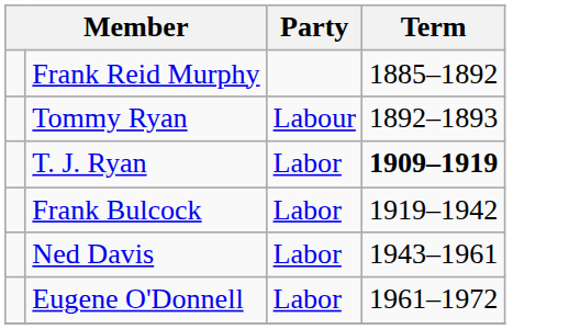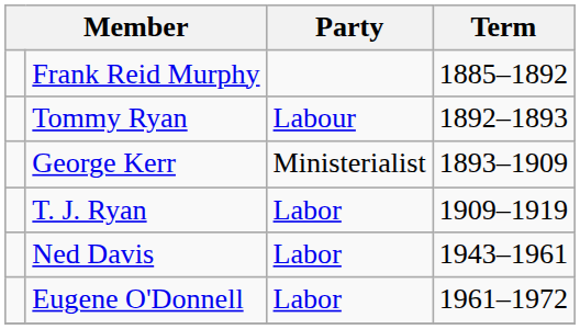+ row: George Kerr | Ministerialist | 1893–1909
T. J. Ryan | Term: bold -> normal
- row: Frank Bulcock | Labor | 1919–1942
